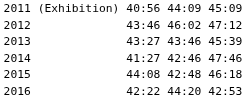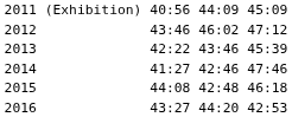2013 | column 3: 43:27 -> 42:22
2016 | column 3: 42:22 -> 43:27
